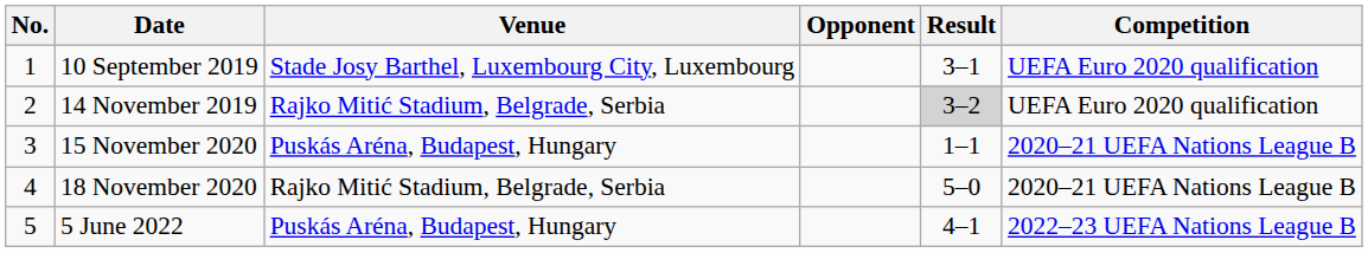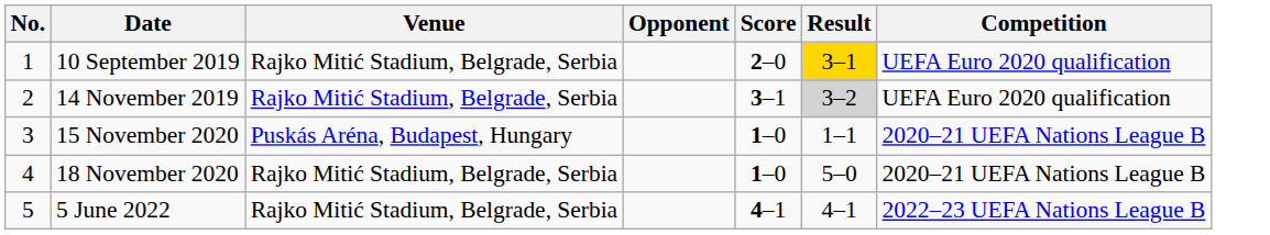+ column: Score | 2–0 | 3–1 | 1–0 | 1–0 | 4–1
10 September 2019 | Venue: Stade Josy Barthel, Luxembourg City, Luxembourg -> Rajko Mitić Stadium, Belgrade, Serbia
10 September 2019 | Result: no background -> gold background
5 June 2022 | Venue: Puskás Aréna, Budapest, Hungary -> Rajko Mitić Stadium, Belgrade, Serbia
